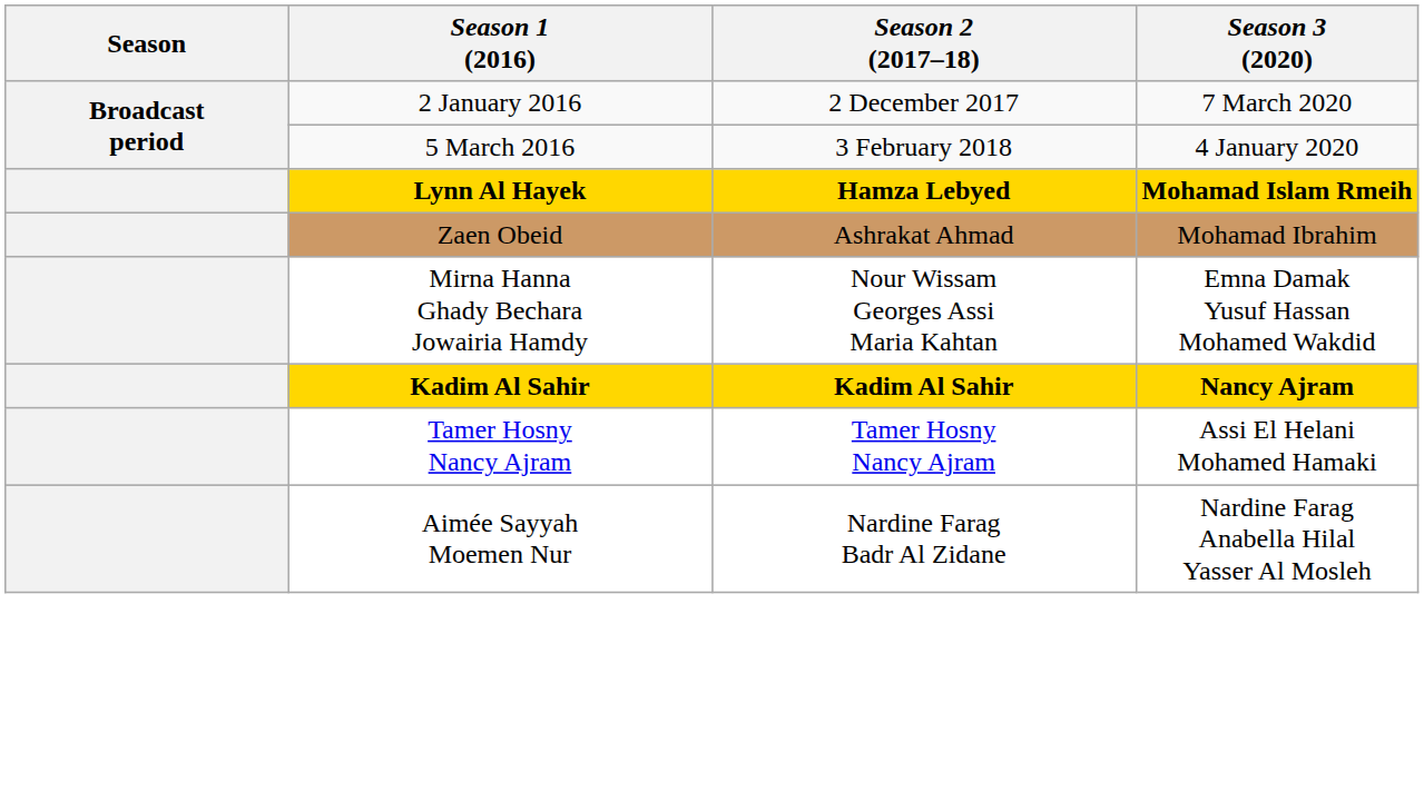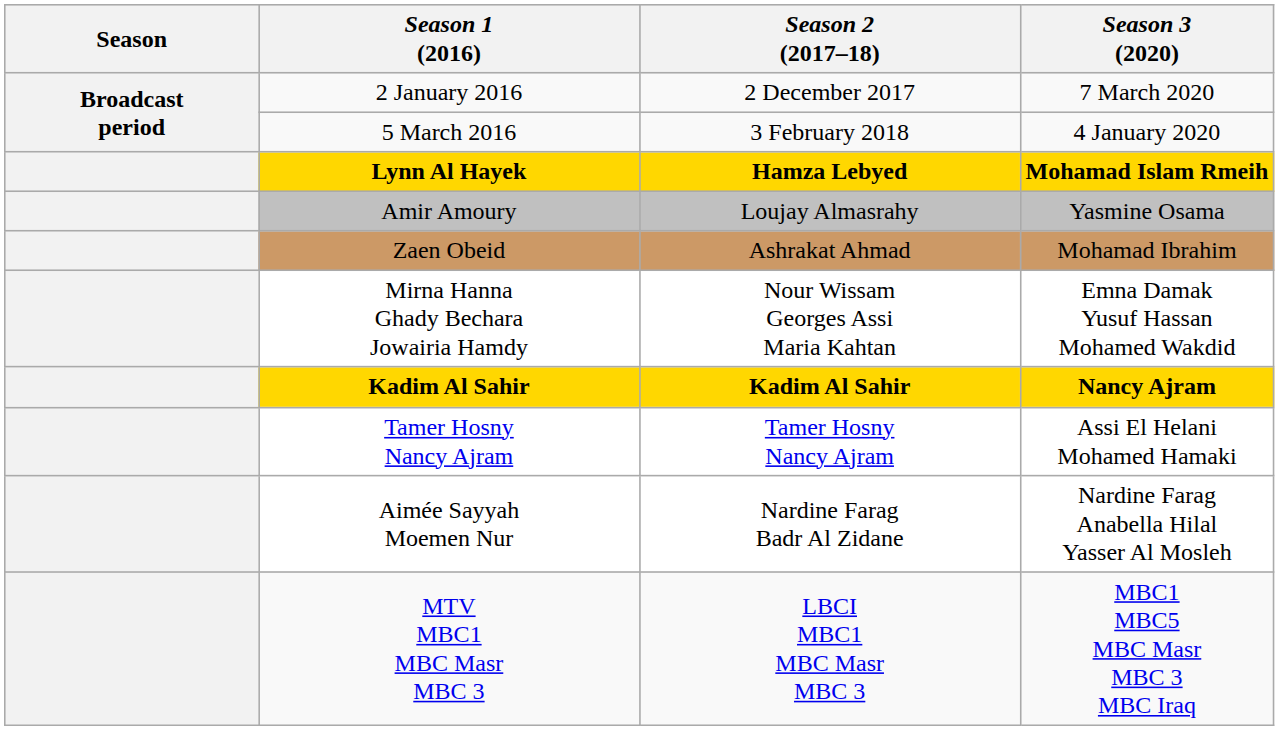+ row: Amir Amoury | Loujay Almasrahy | Yasmine Osama
+ row: MTV MBC1 MBC Masr MBC 3 | LBCI MBC1 MBC Masr MBC 3 | MBC1 MBC5 MBC Masr MBC 3 MBC Iraq
